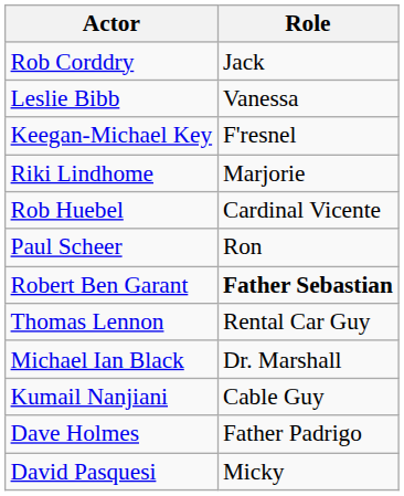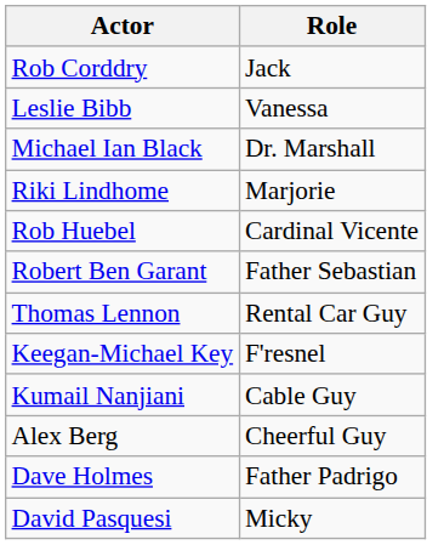rows swapped: Keegan-Michael Key <-> Michael Ian Black
- row: Paul Scheer | Ron
Robert Ben Garant | Role: bold -> normal
+ row: Alex Berg | Cheerful Guy
